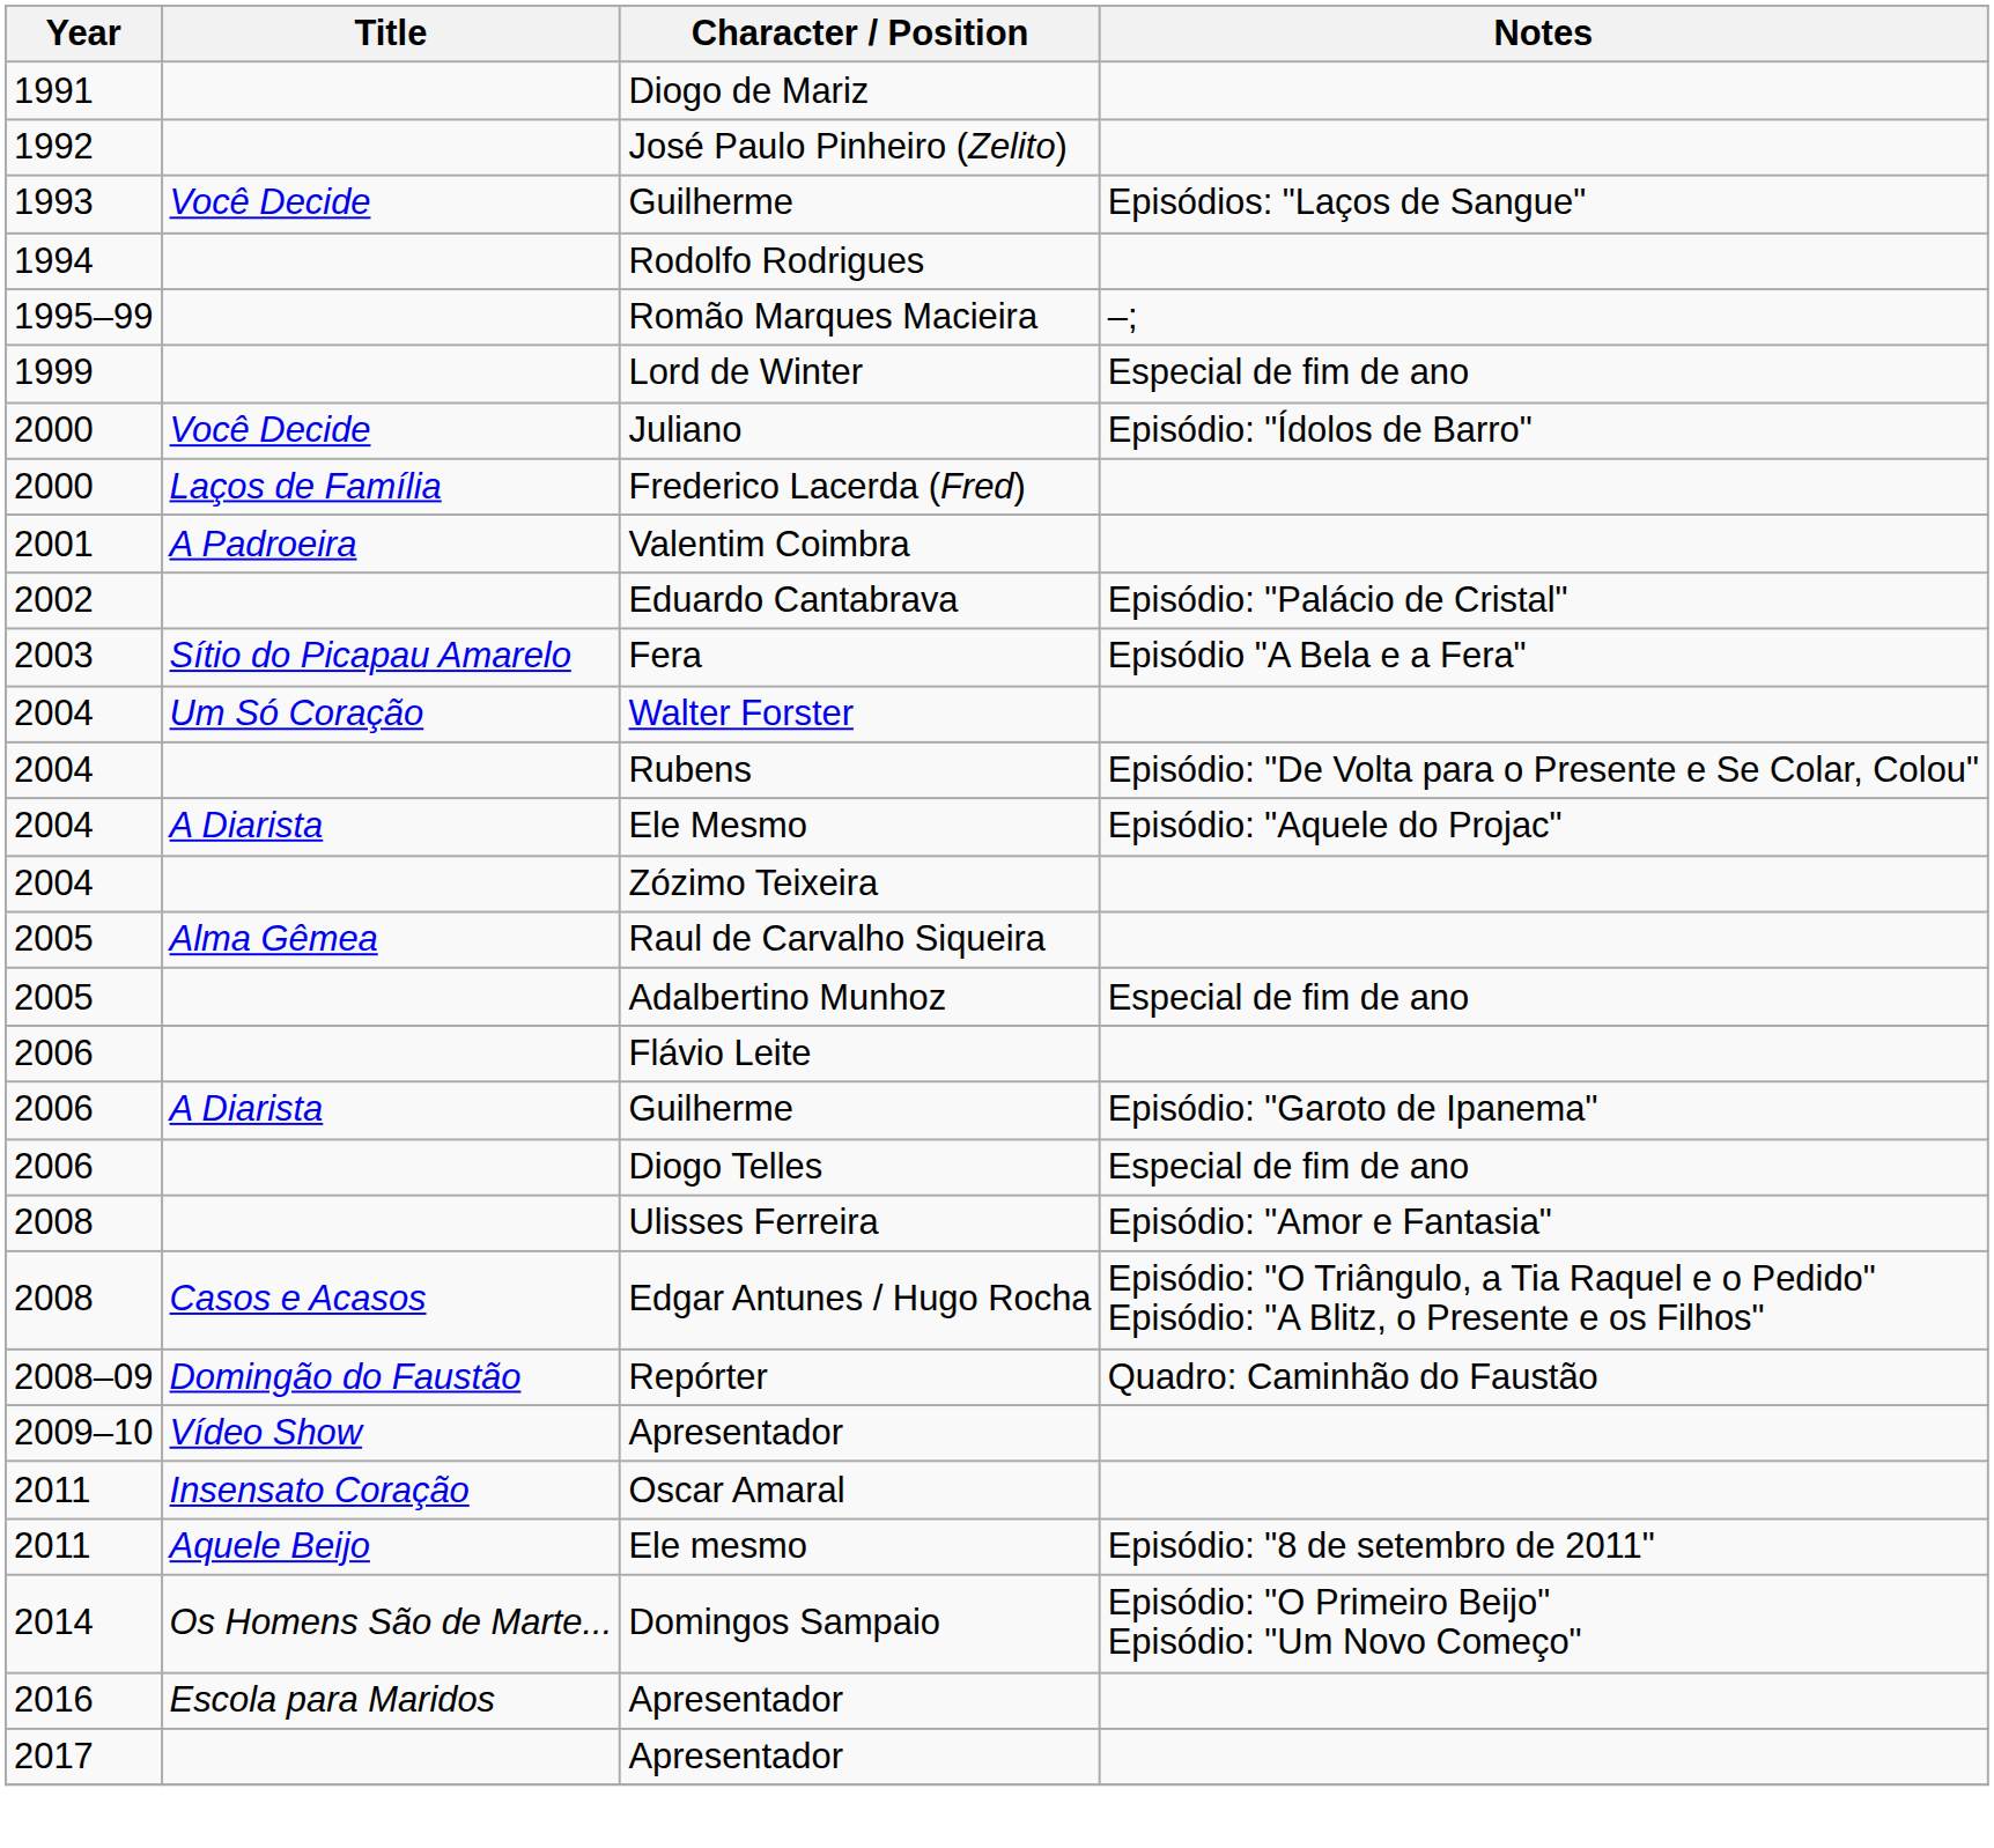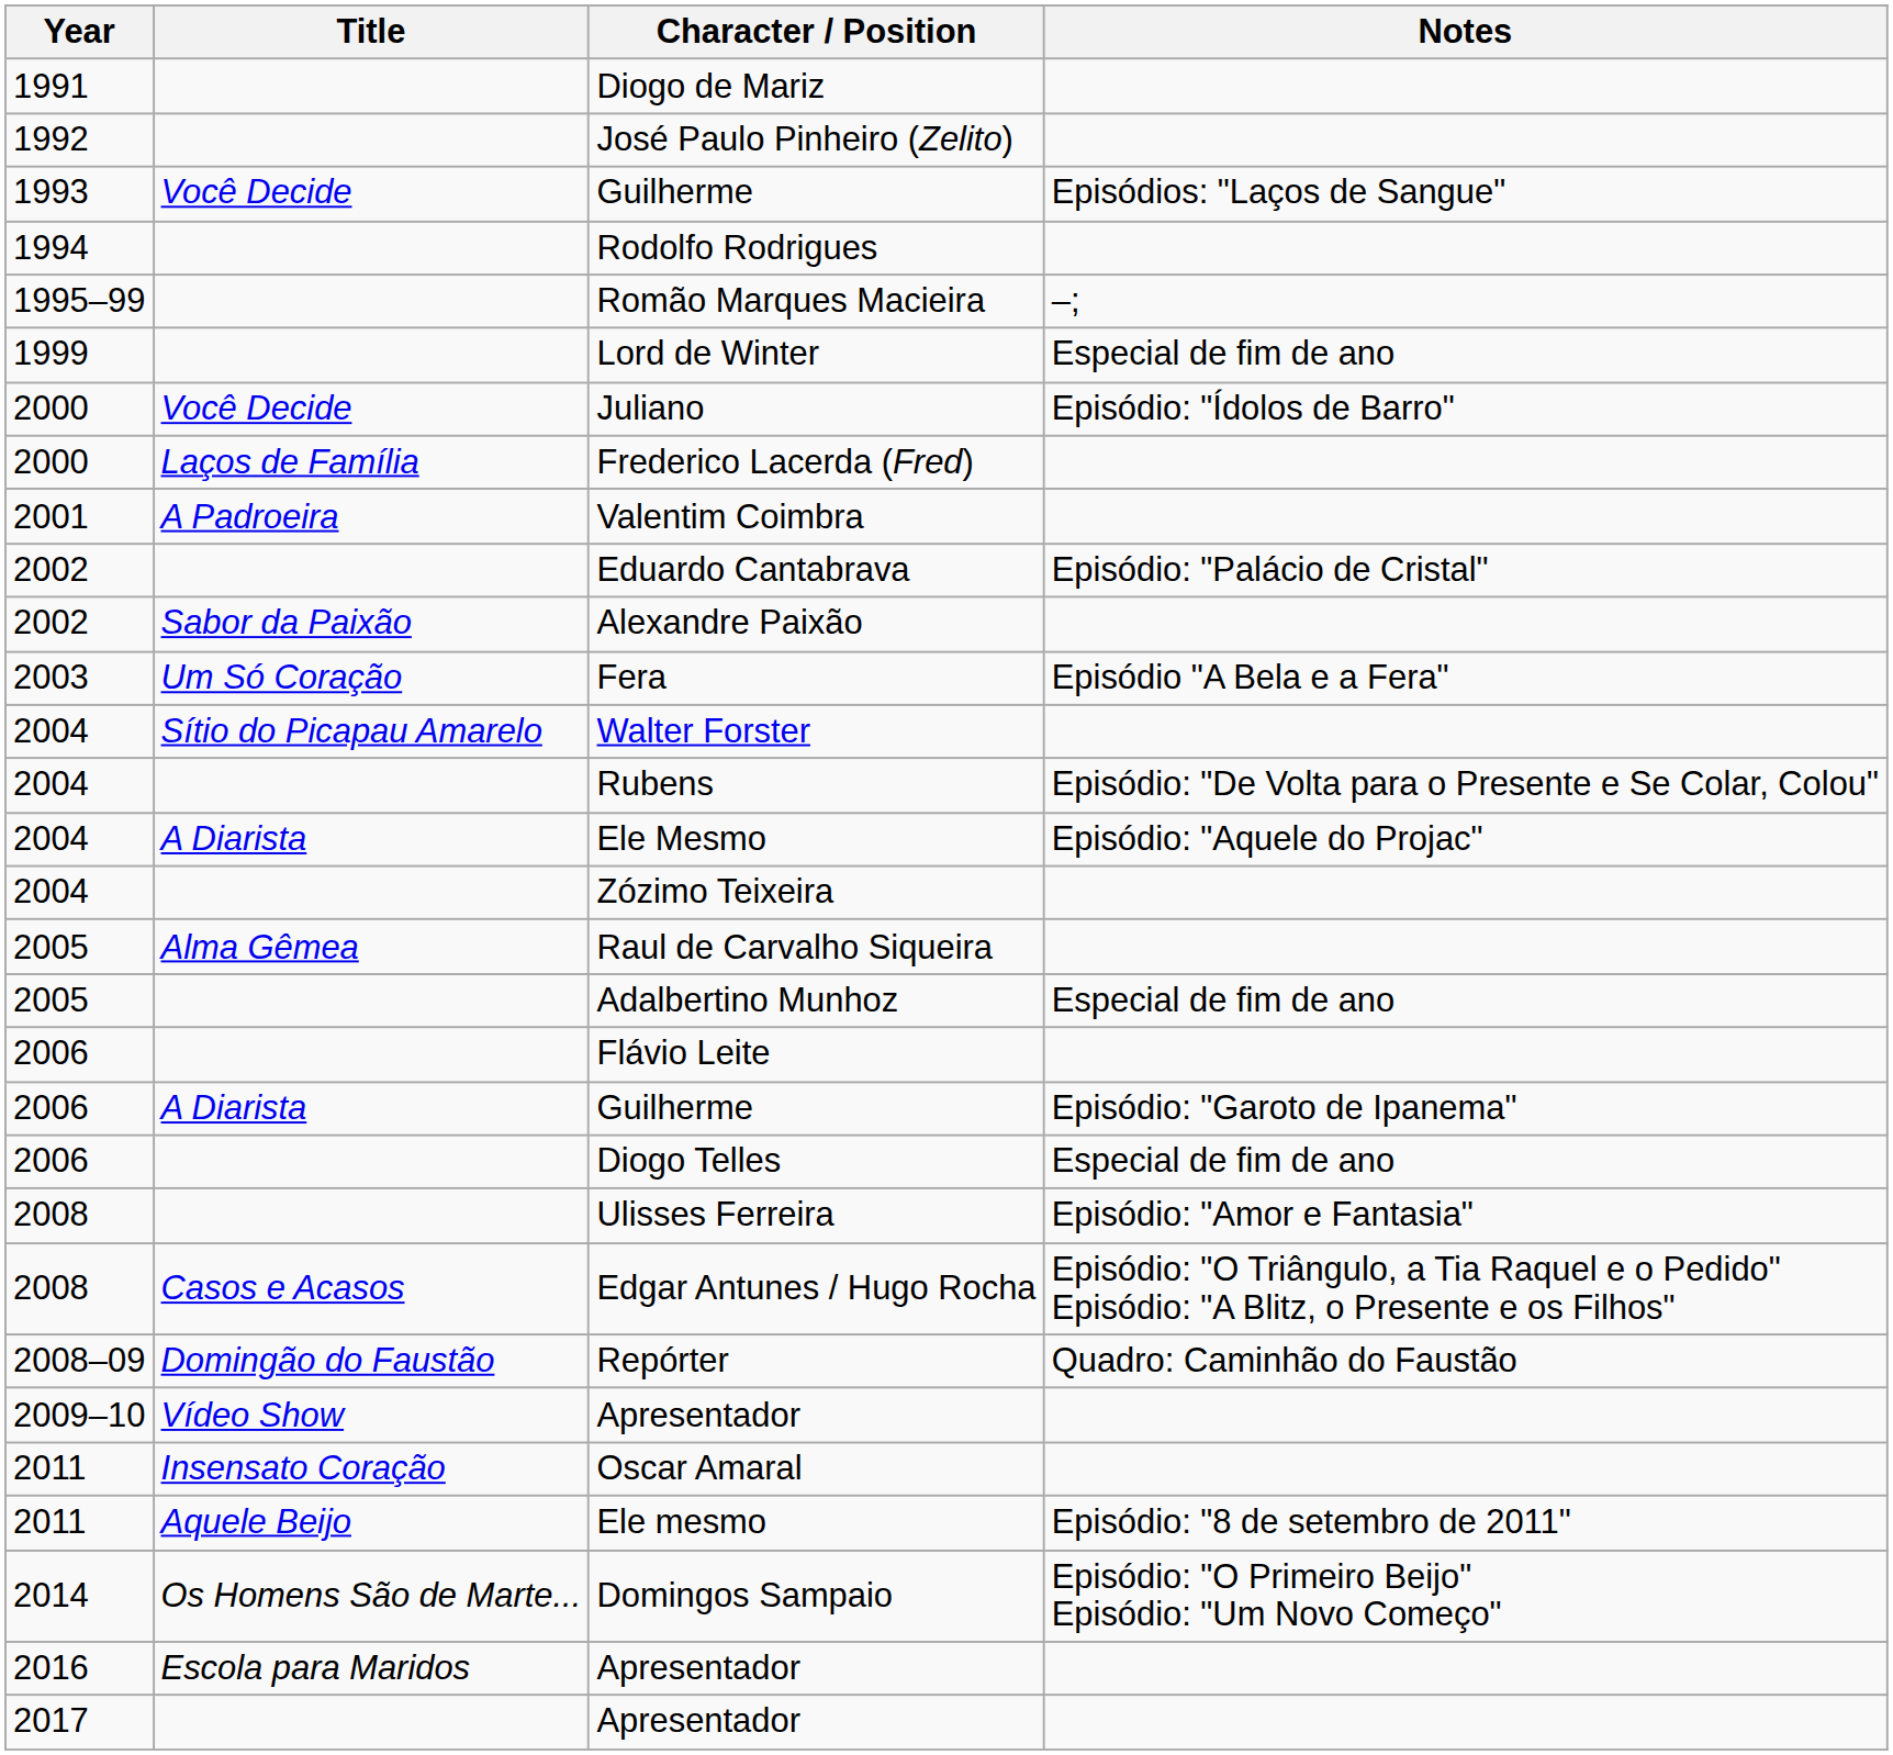+ row: 2002 | Sabor da Paixão | Alexandre Paixão
Fera | Title: Sítio do Picapau Amarelo -> Um Só Coração
Walter Forster | Title: Um Só Coração -> Sítio do Picapau Amarelo
